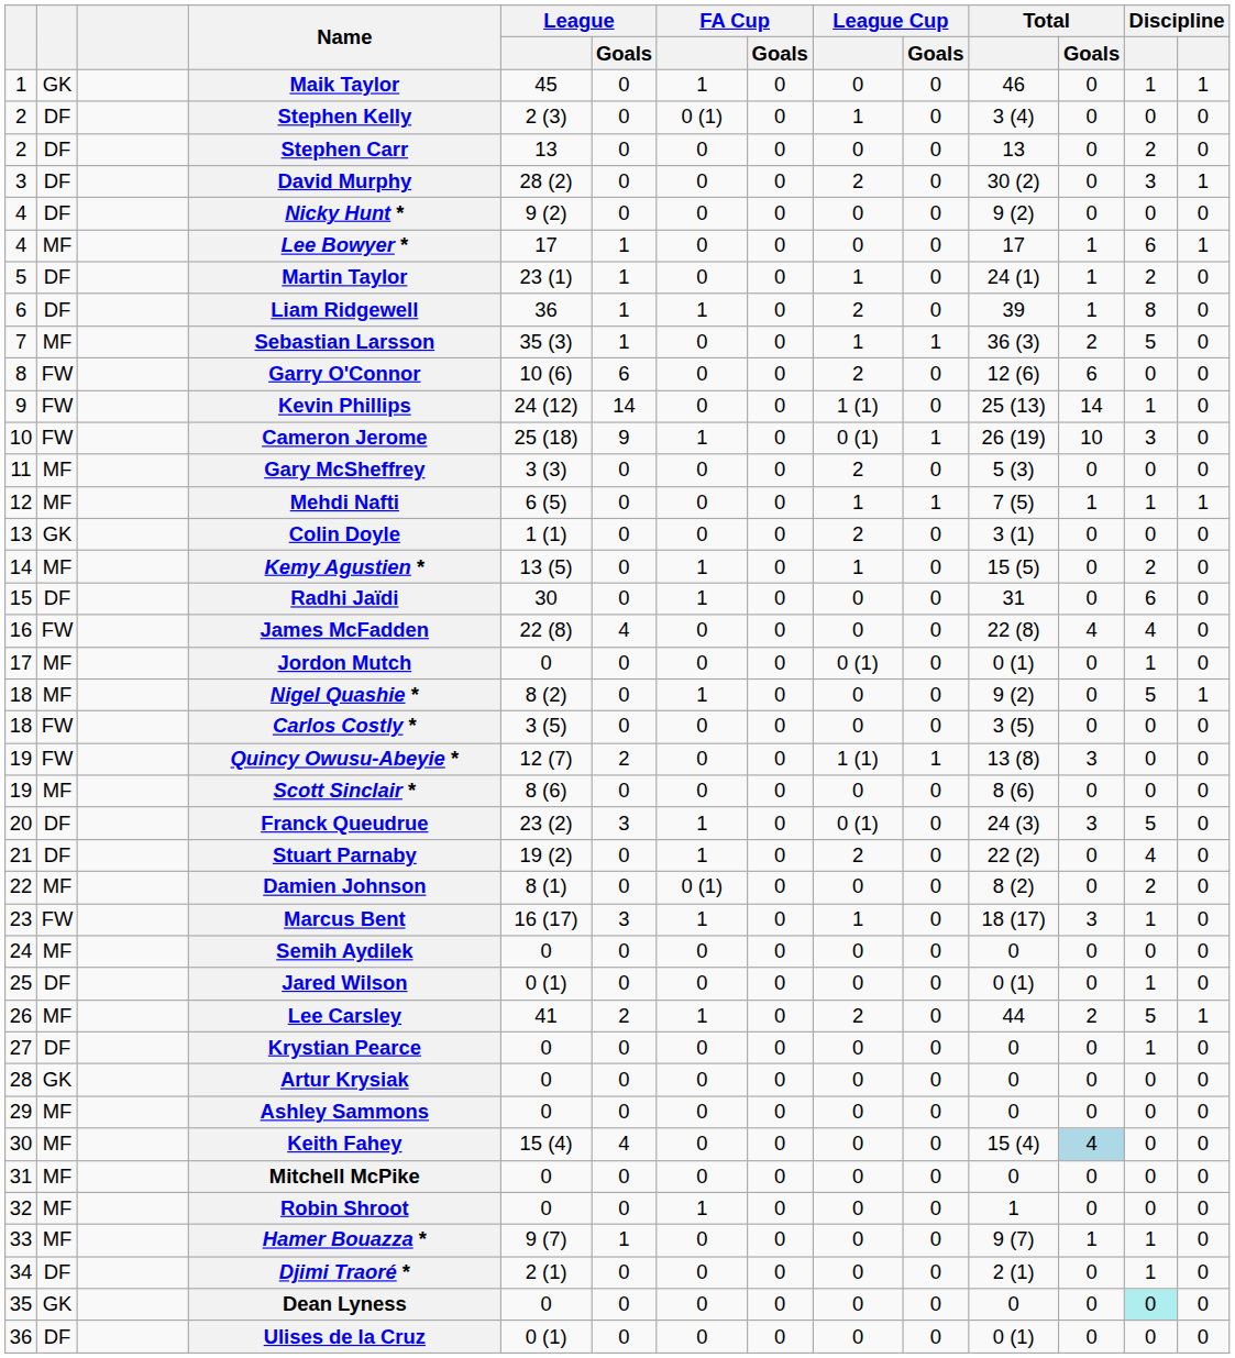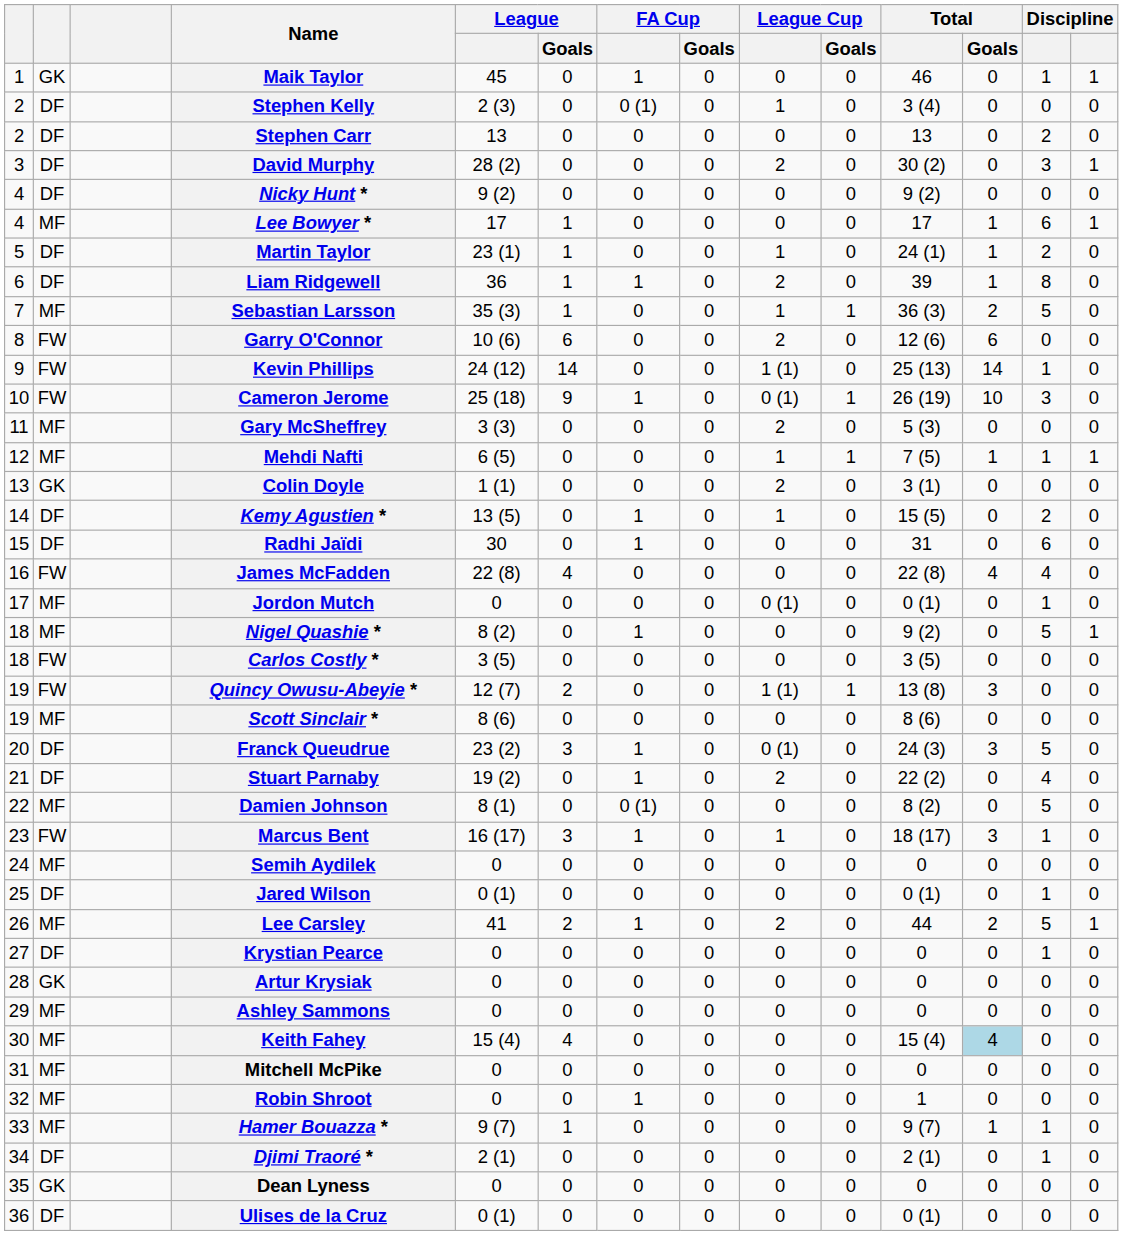Kemy Agustien * | column 2: MF -> DF
Damien Johnson | column 13: 2 -> 5
Dean Lyness | column 13: paleturquoise background -> no background
